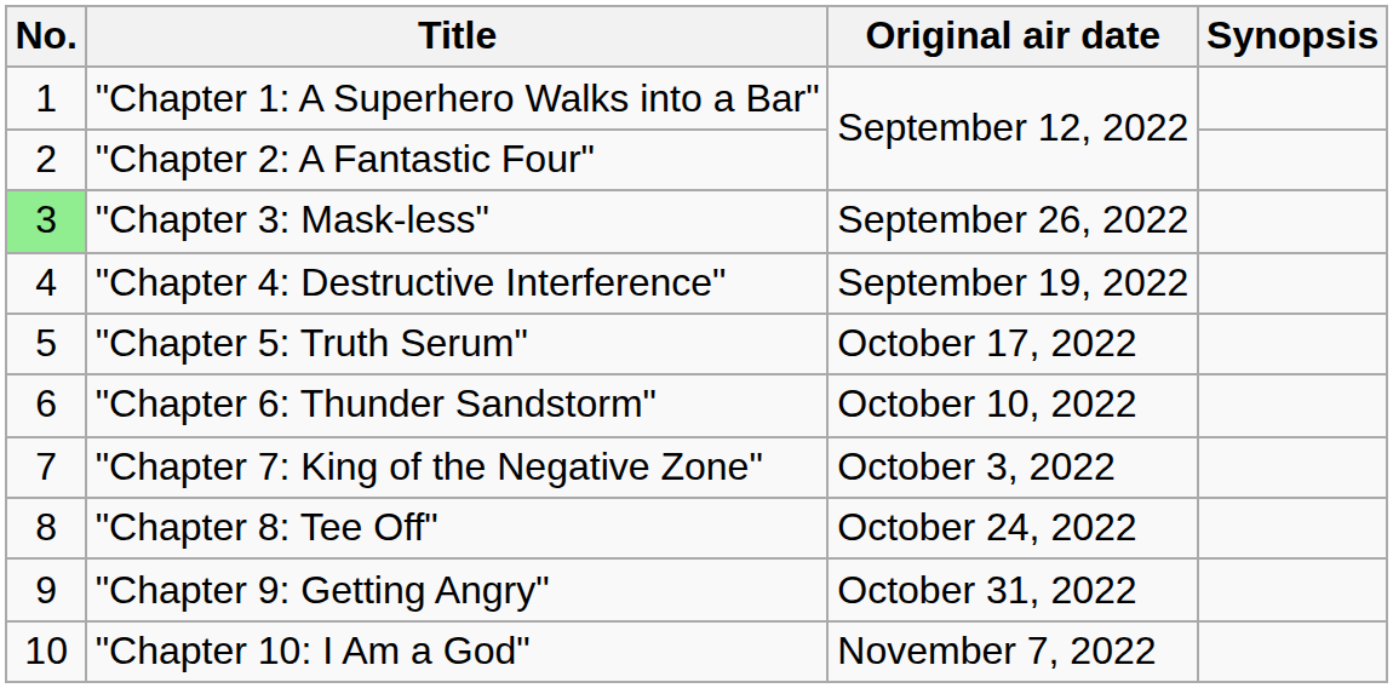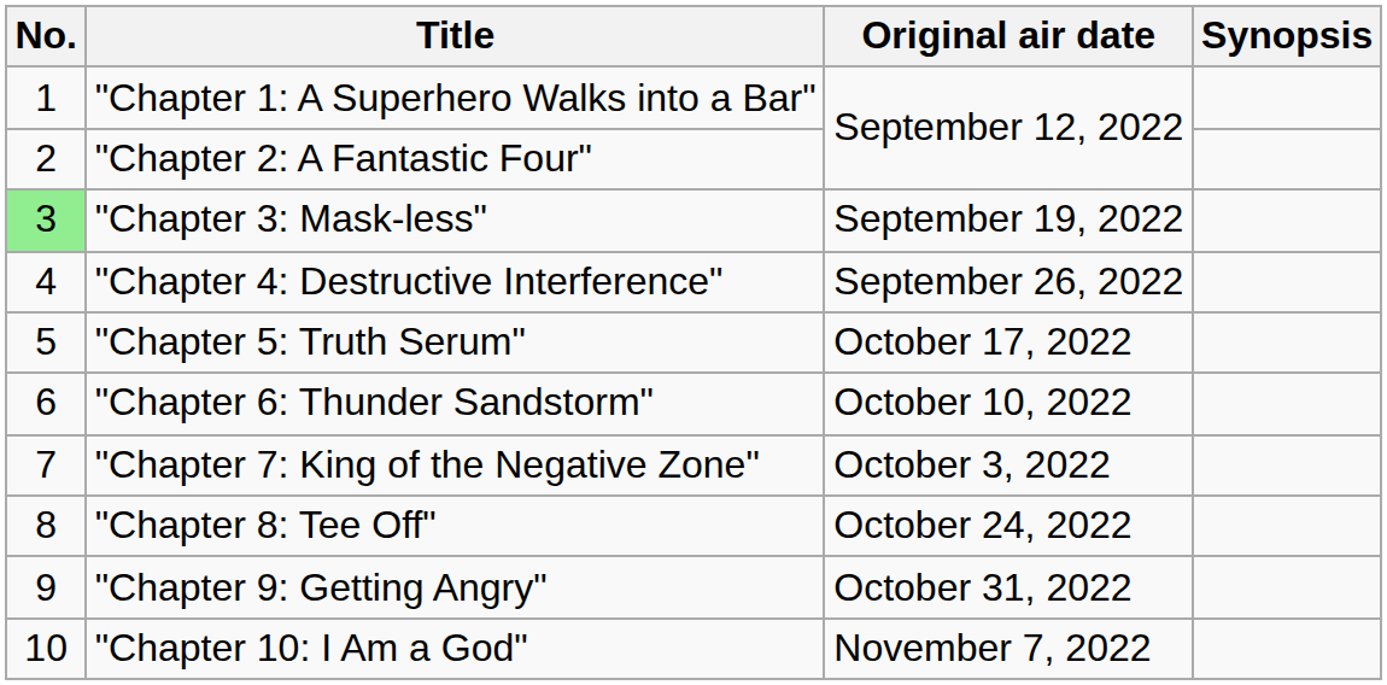"Chapter 3: Mask-less" | Original air date: September 26, 2022 -> September 19, 2022
"Chapter 4: Destructive Interference" | Original air date: September 19, 2022 -> September 26, 2022
